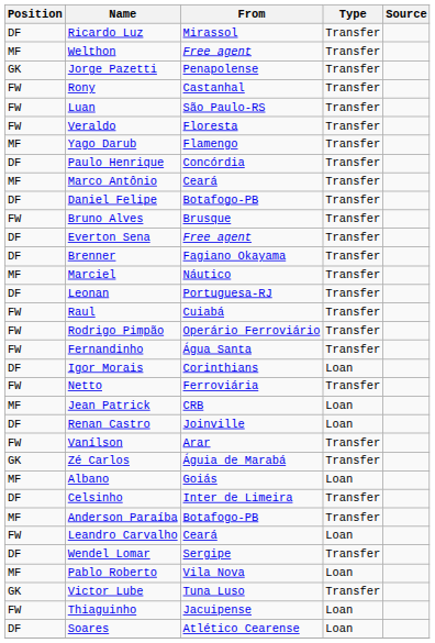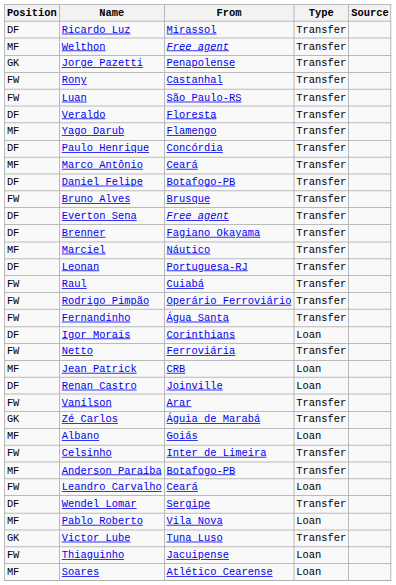Veraldo | Position: FW -> DF
Celsinho | Position: DF -> FW
Soares | Position: DF -> MF
